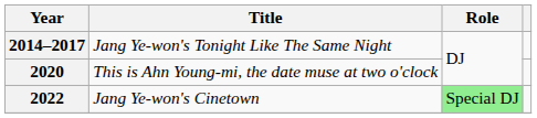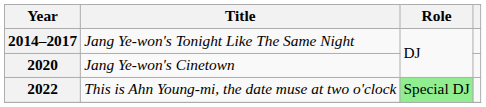2020 | Title: This is Ahn Young-mi, the date muse at two o'clock -> Jang Ye-won's Cinetown
2022 | Title: Jang Ye-won's Cinetown -> This is Ahn Young-mi, the date muse at two o'clock
